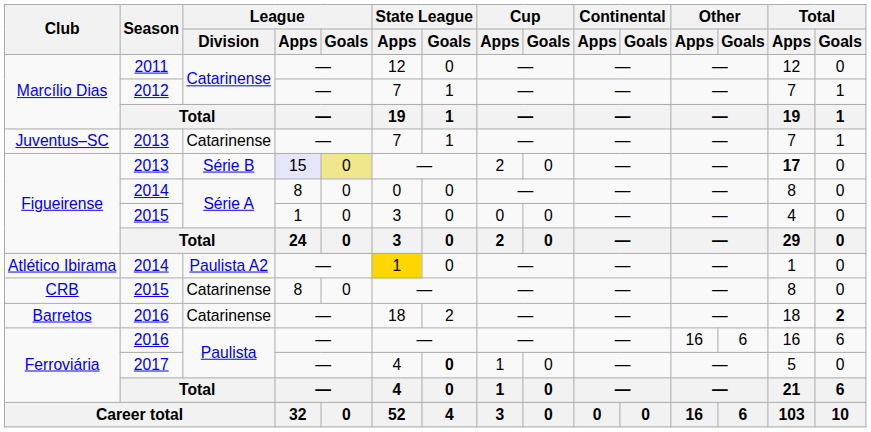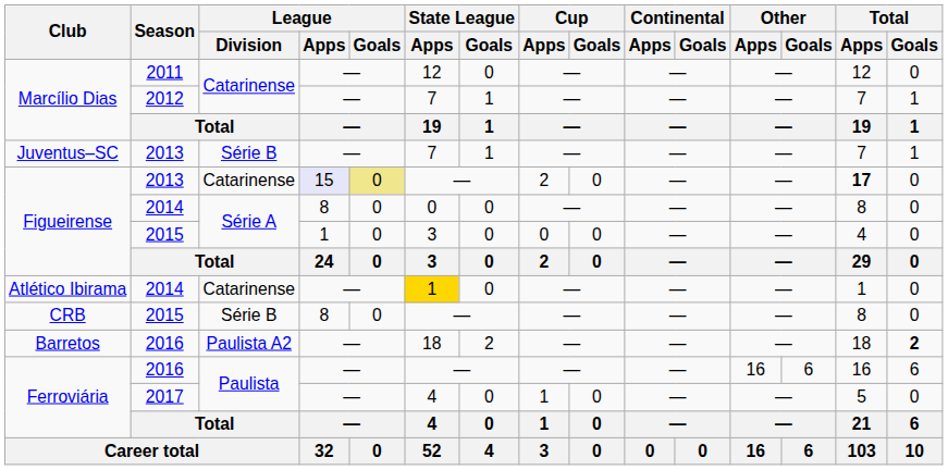Juventus–SC | League / Division: Catarinense -> Série B
Figueirense / 2013 | League / Division: Série B -> Catarinense
Atlético Ibirama | League / Division: Paulista A2 -> Catarinense
CRB | League / Division: Catarinense -> Série B
Barretos | League / Division: Catarinense -> Paulista A2
Ferroviária / 2017 | State League / Goals: bold -> normal
